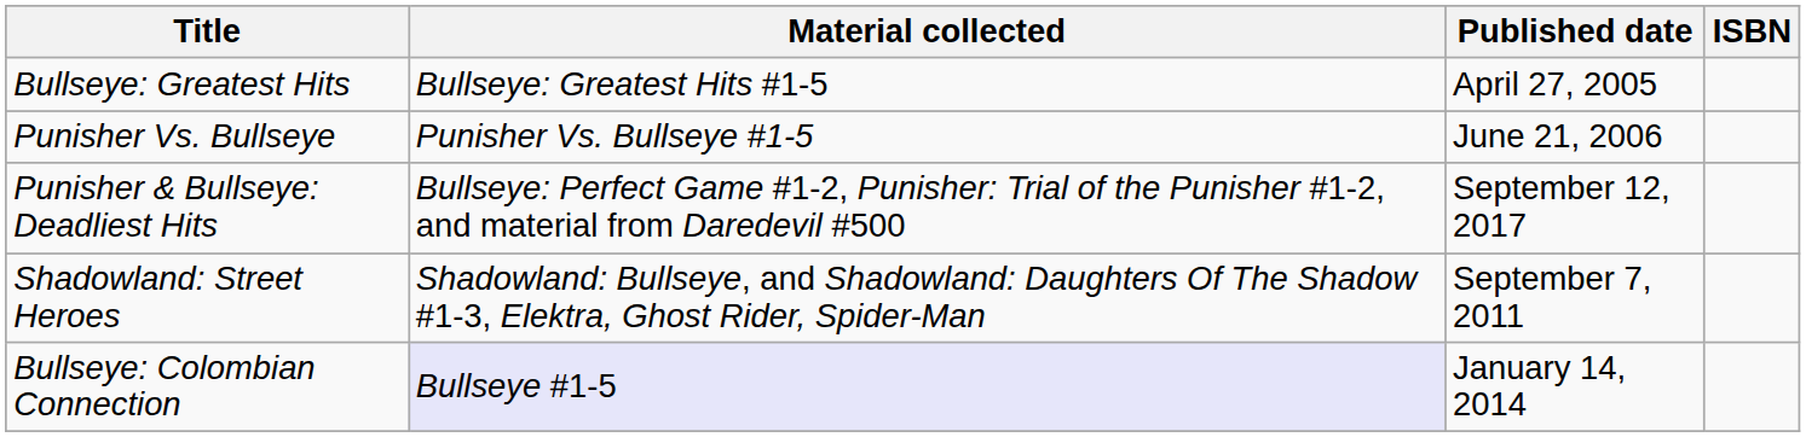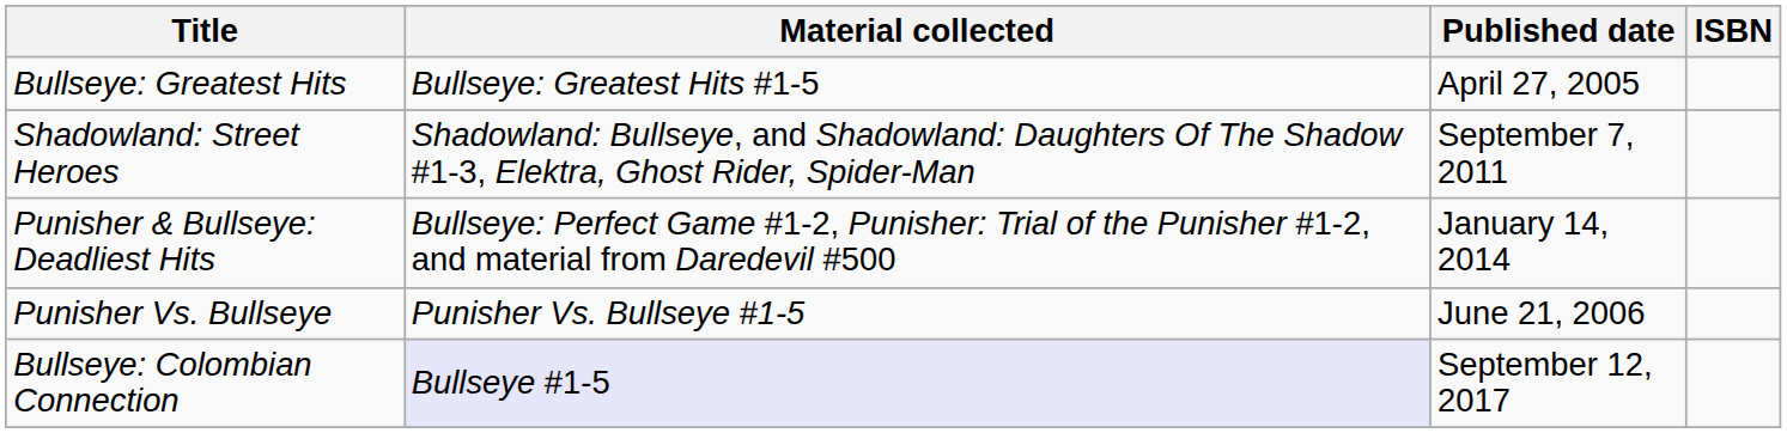rows swapped: Punisher Vs. Bullseye <-> Shadowland: Street Heroes
Punisher & Bullseye: Deadliest Hits | Published date: September 12, 2017 -> January 14, 2014
Bullseye: Colombian Connection | Published date: January 14, 2014 -> September 12, 2017
